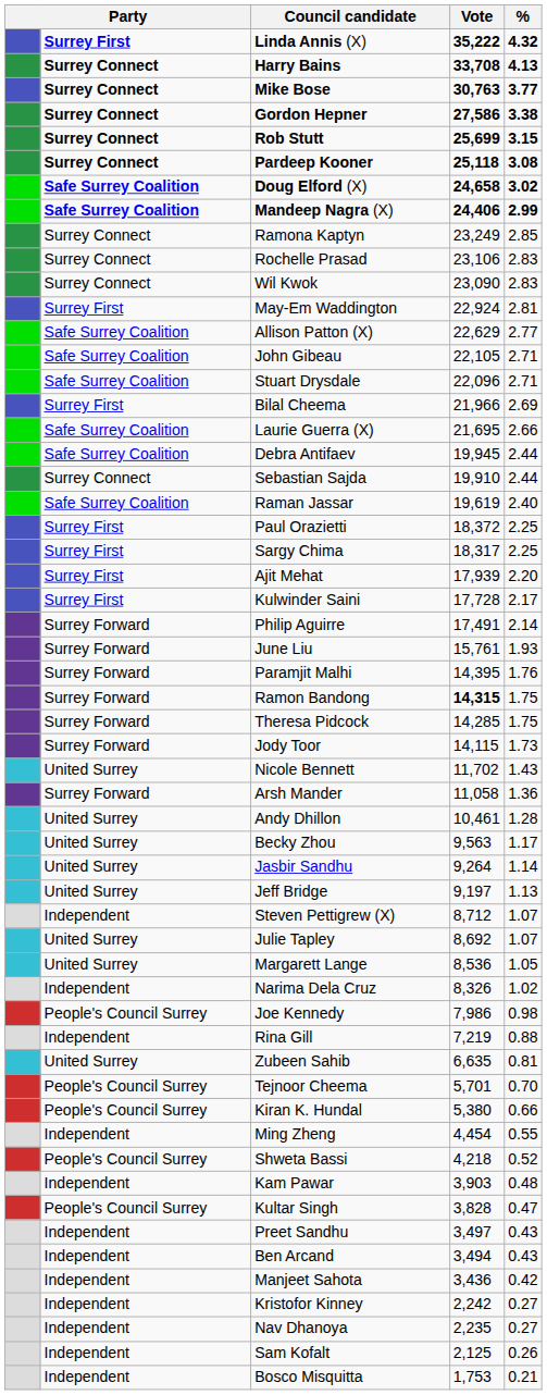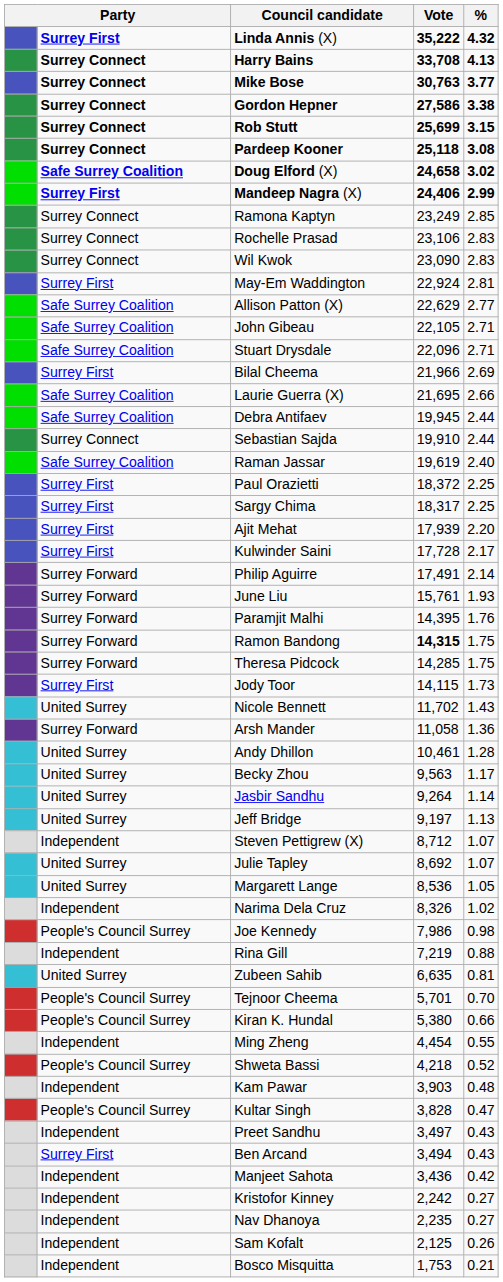Mandeep Nagra (X) | column 2: Safe Surrey Coalition -> Surrey First
Jody Toor | column 2: Surrey Forward -> Surrey First
Ben Arcand | column 2: Independent -> Surrey First
